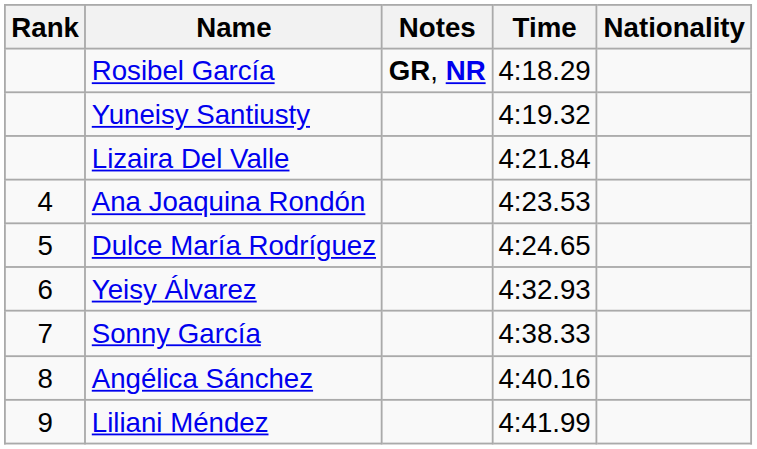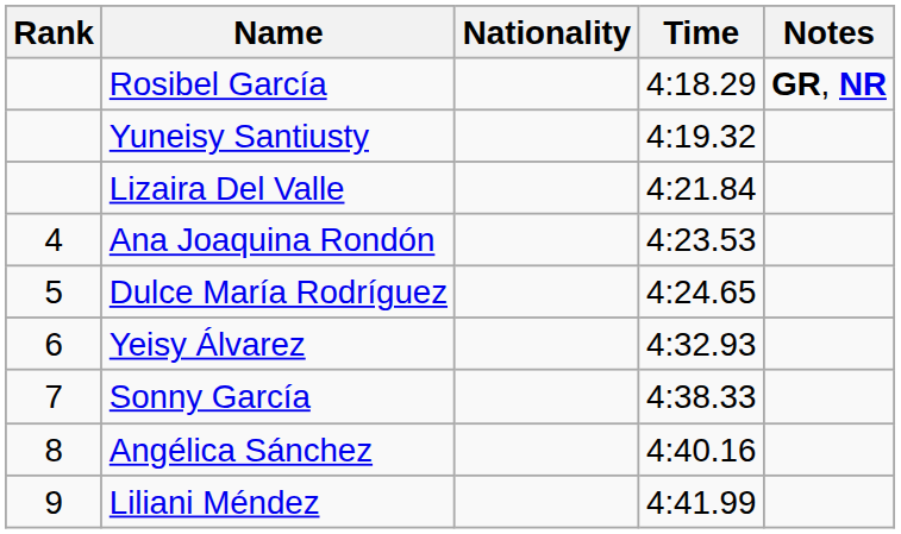columns swapped: Nationality <-> Notes
